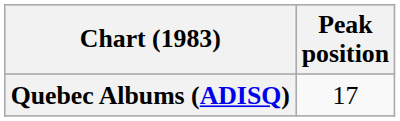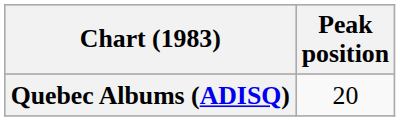Quebec Albums (ADISQ) | Peak position: 17 -> 20
